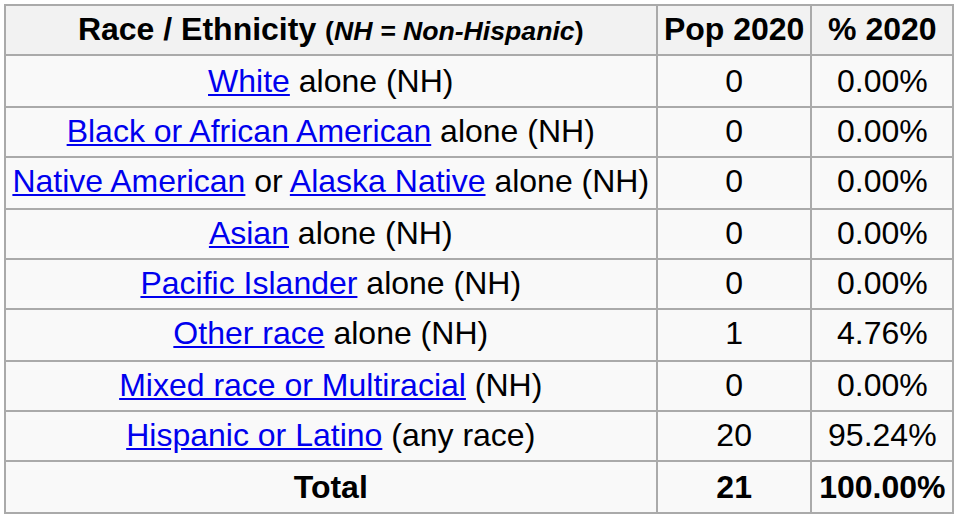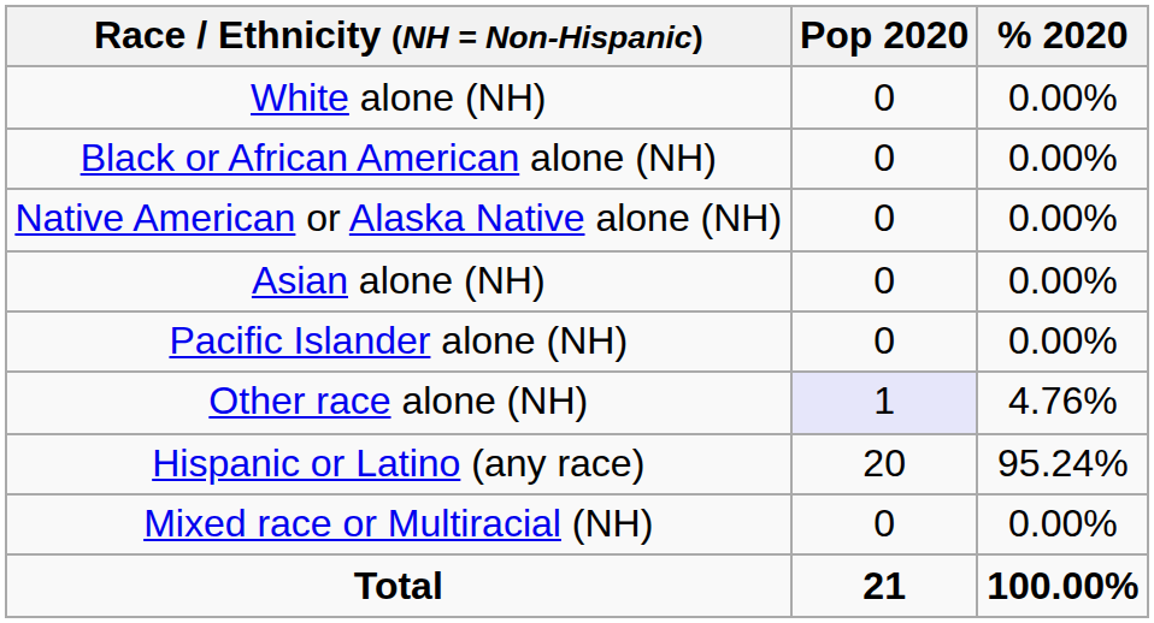Other race alone (NH) | Pop 2020: no background -> lavender background
rows swapped: Mixed race or Multiracial (NH) <-> Hispanic or Latino (any race)
